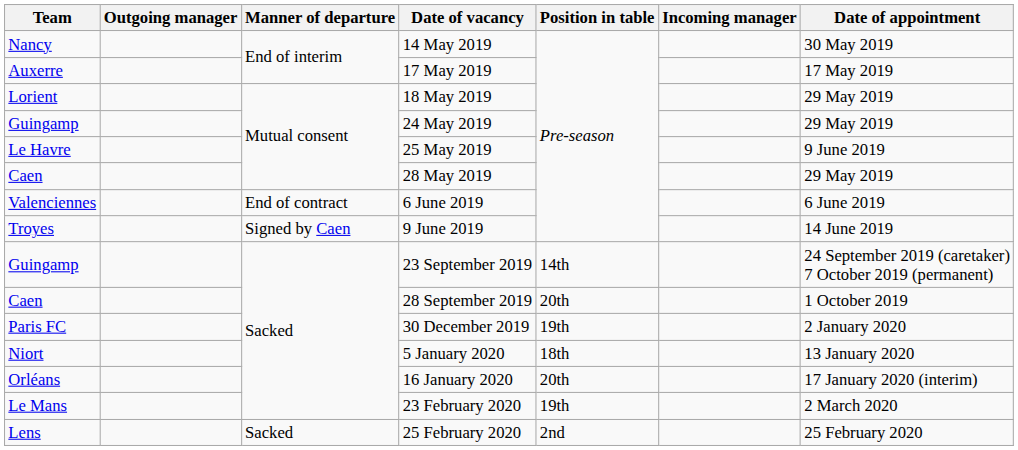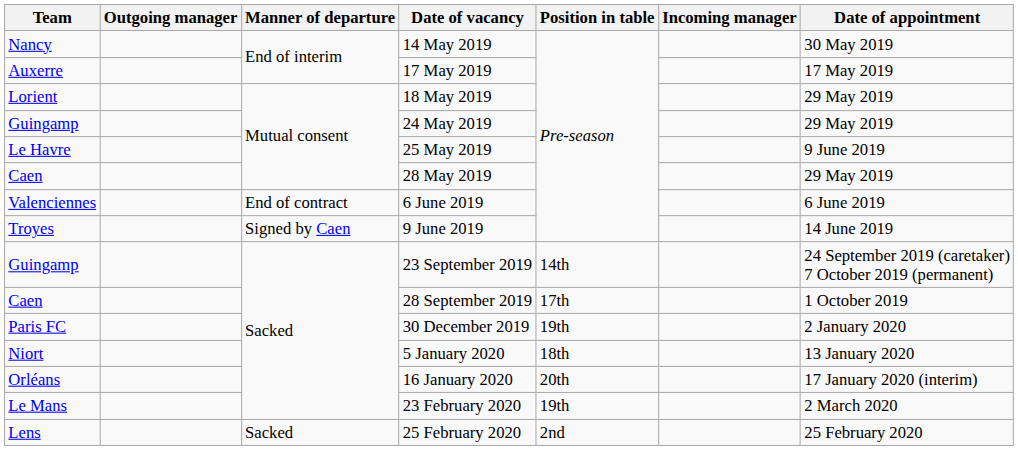28 September 2019 | Position in table: 20th -> 17th
